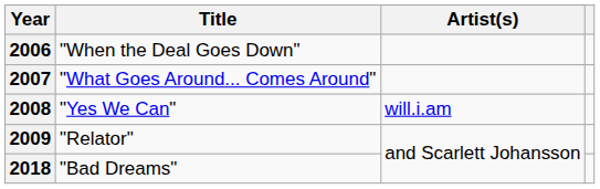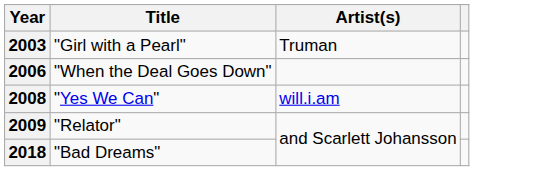+ row: 2003 | "Girl with a Pearl" | Truman
- row: 2007 | "What Goes Around... Comes Around"
